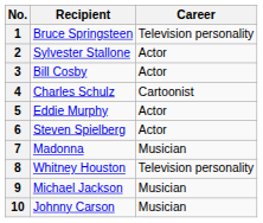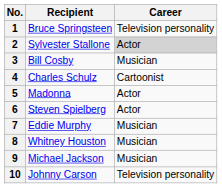2 | Career: no background -> lightgrey background
3 | Career: Actor -> Musician
5 | Recipient: Eddie Murphy -> Madonna
7 | Recipient: Madonna -> Eddie Murphy
8 | Career: Television personality -> Musician
10 | Career: Musician -> Television personality
